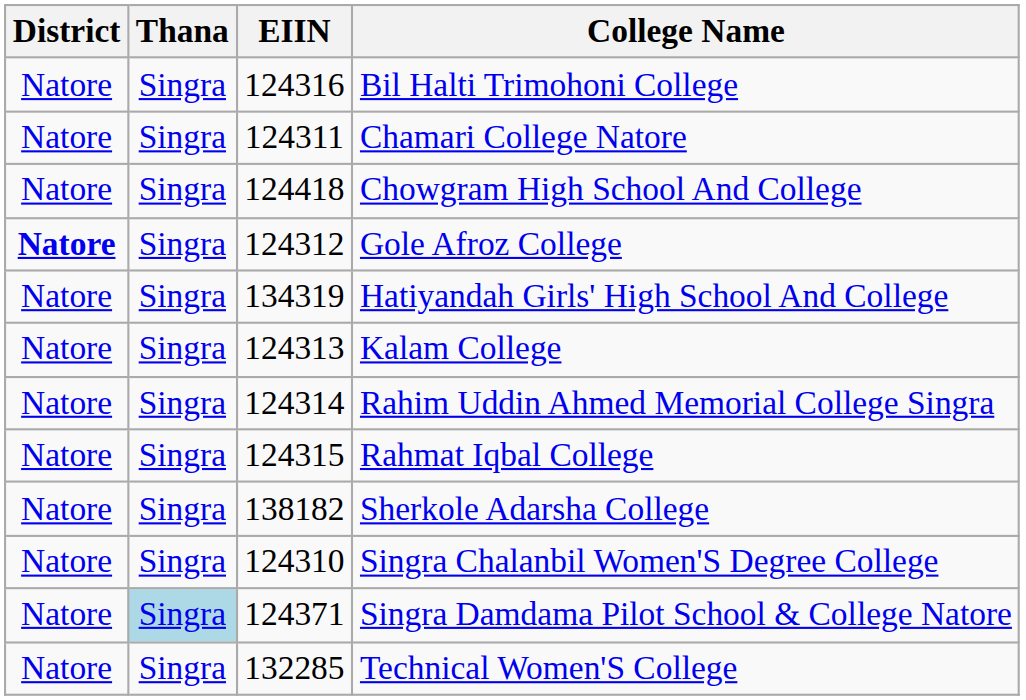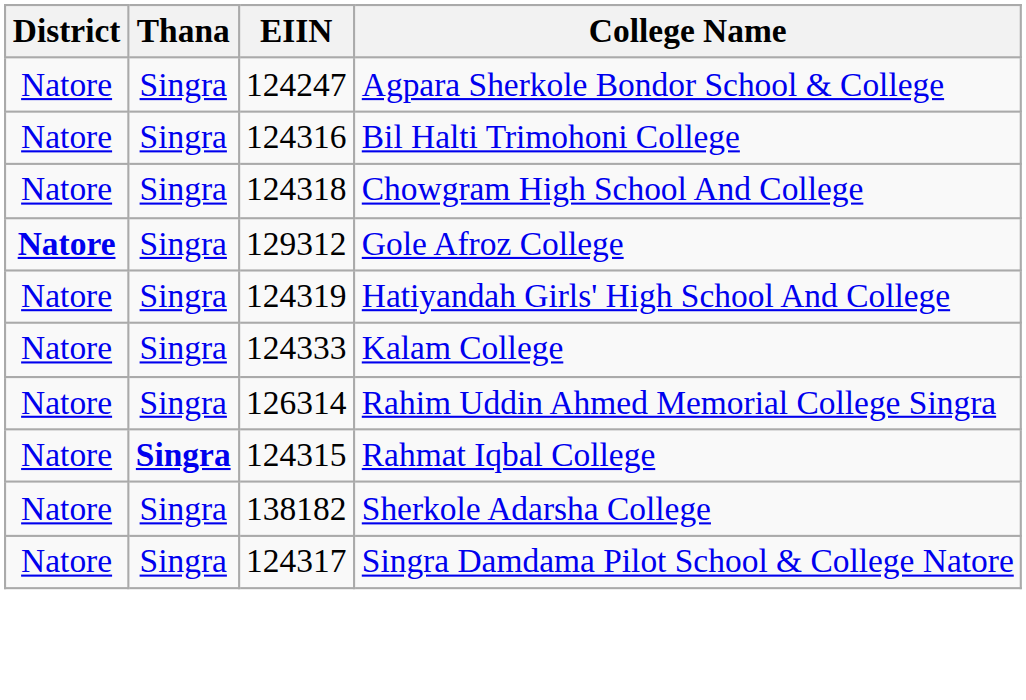+ row: Natore | Singra | 124247 | Agpara Sherkole Bondor School & College
- row: Natore | Singra | 124311 | Chamari College Natore
Chowgram High School And College | EIIN: 124418 -> 124318
Gole Afroz College | EIIN: 124312 -> 129312
Hatiyandah Girls' High School And College | EIIN: 134319 -> 124319
Kalam College | EIIN: 124313 -> 124333
Rahim Uddin Ahmed Memorial College Singra | EIIN: 124314 -> 126314
Rahmat Iqbal College | Thana: normal -> bold
- row: Natore | Singra | 124310 | Singra Chalanbil Women'S Degree College
Singra Damdama Pilot School & College Natore | Thana: lightblue background -> no background
Singra Damdama Pilot School & College Natore | EIIN: 124371 -> 124317
- row: Natore | Singra | 132285 | Technical Women'S College
